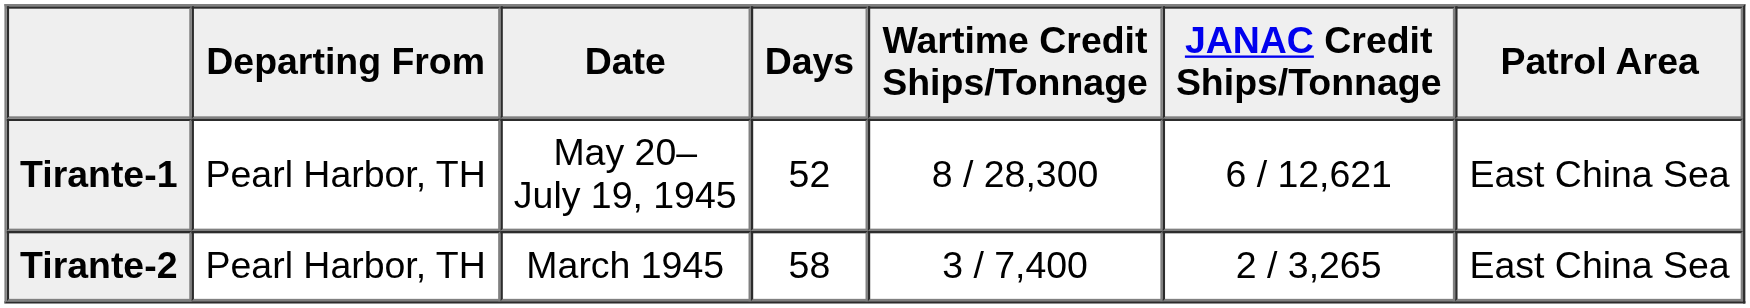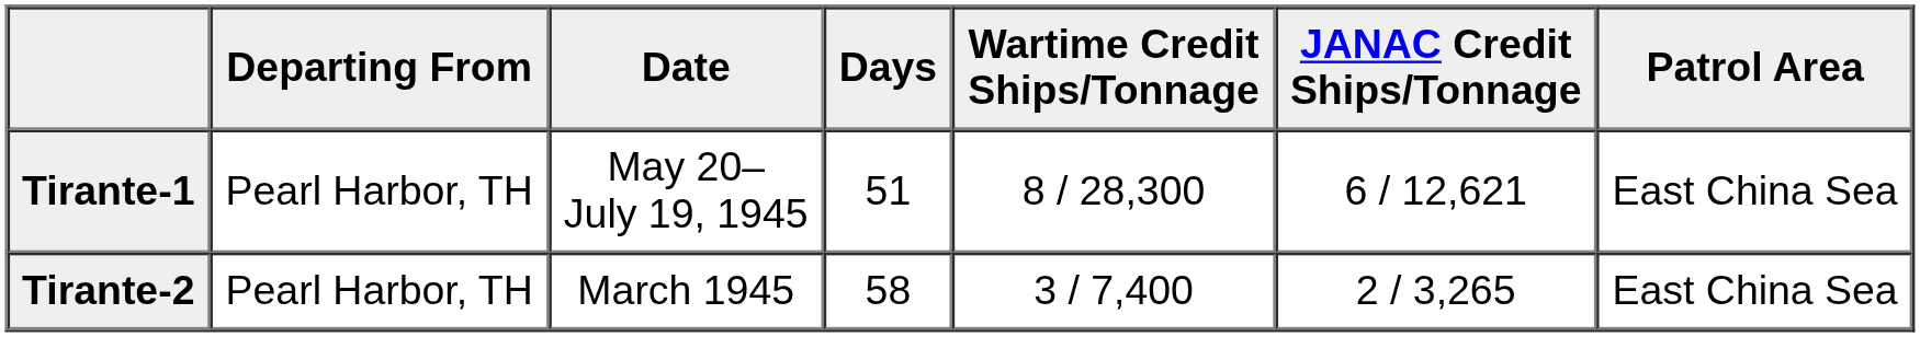Tirante-1 | Days: 52 -> 51
